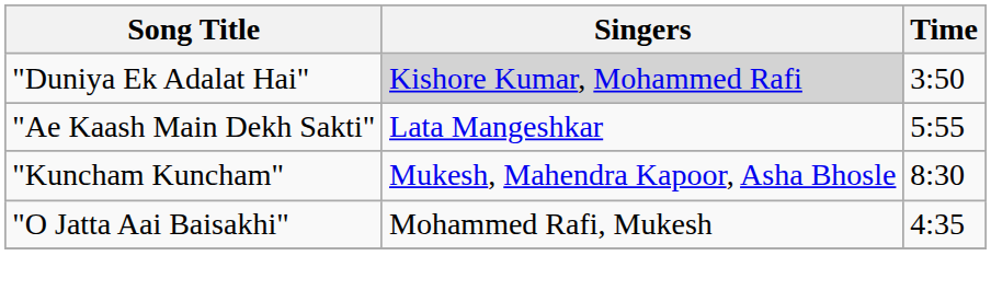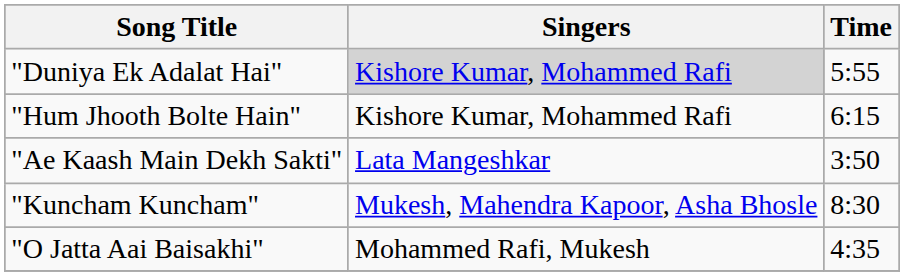"Duniya Ek Adalat Hai" | Time: 3:50 -> 5:55
+ row: "Hum Jhooth Bolte Hain" | Kishore Kumar, Mohammed Rafi | 6:15
"Ae Kaash Main Dekh Sakti" | Time: 5:55 -> 3:50
